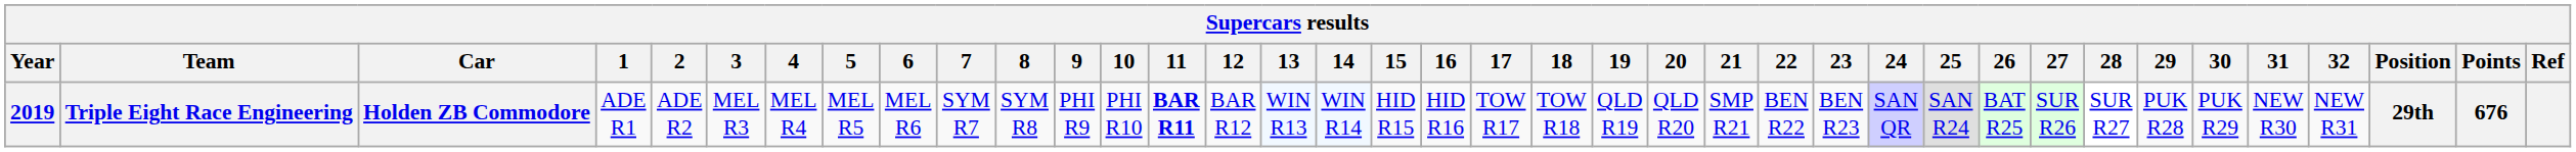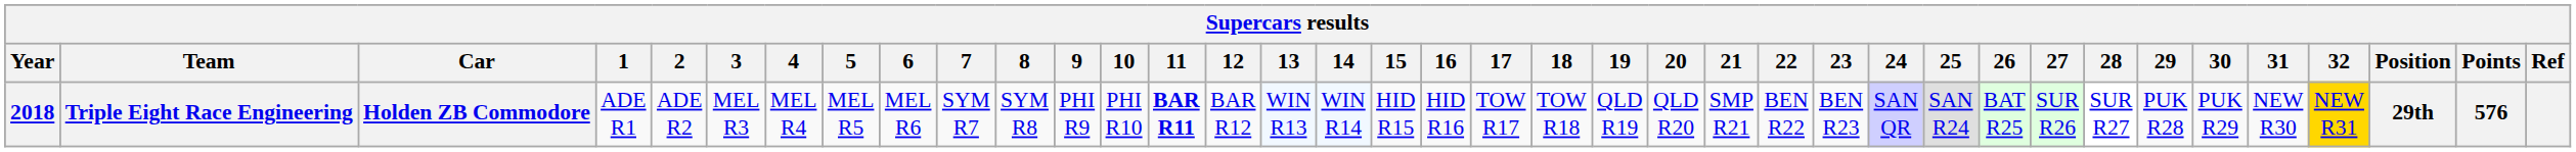Triple Eight Race Engineering | Year: 2019 -> 2018
Triple Eight Race Engineering | 32: no background -> gold background
Triple Eight Race Engineering | Points: 676 -> 576
